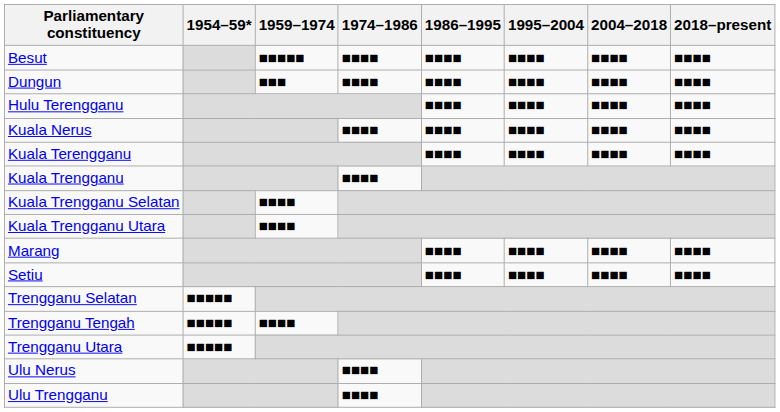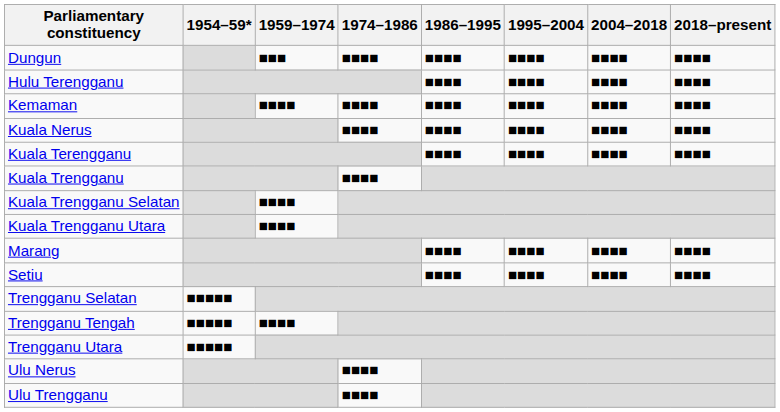- row: Besut | ■■■■■ | ■■■■ | ■■■■ | ■■■■ | ■■■■ | ■■■■
+ row: Kemaman | ■■■■ | ■■■■ | ■■■■ | ■■■■ | ■■■■ | ■■■■
